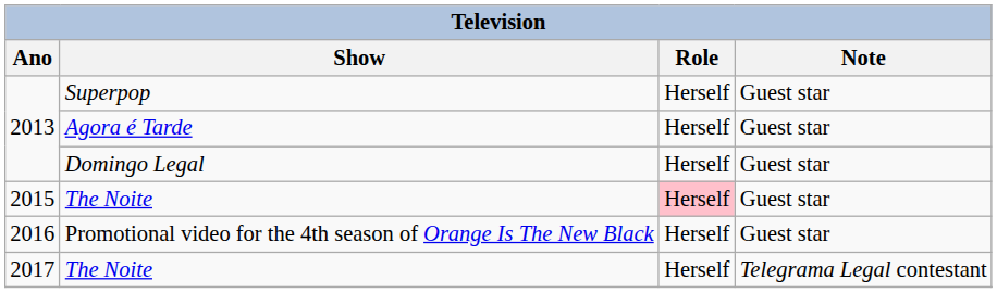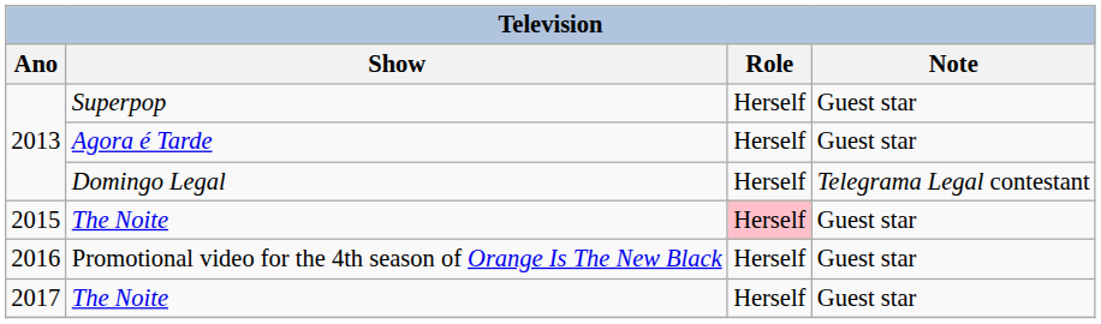Domingo Legal | Note: Guest star -> Telegrama Legal contestant
2017 / The Noite | Note: Telegrama Legal contestant -> Guest star
